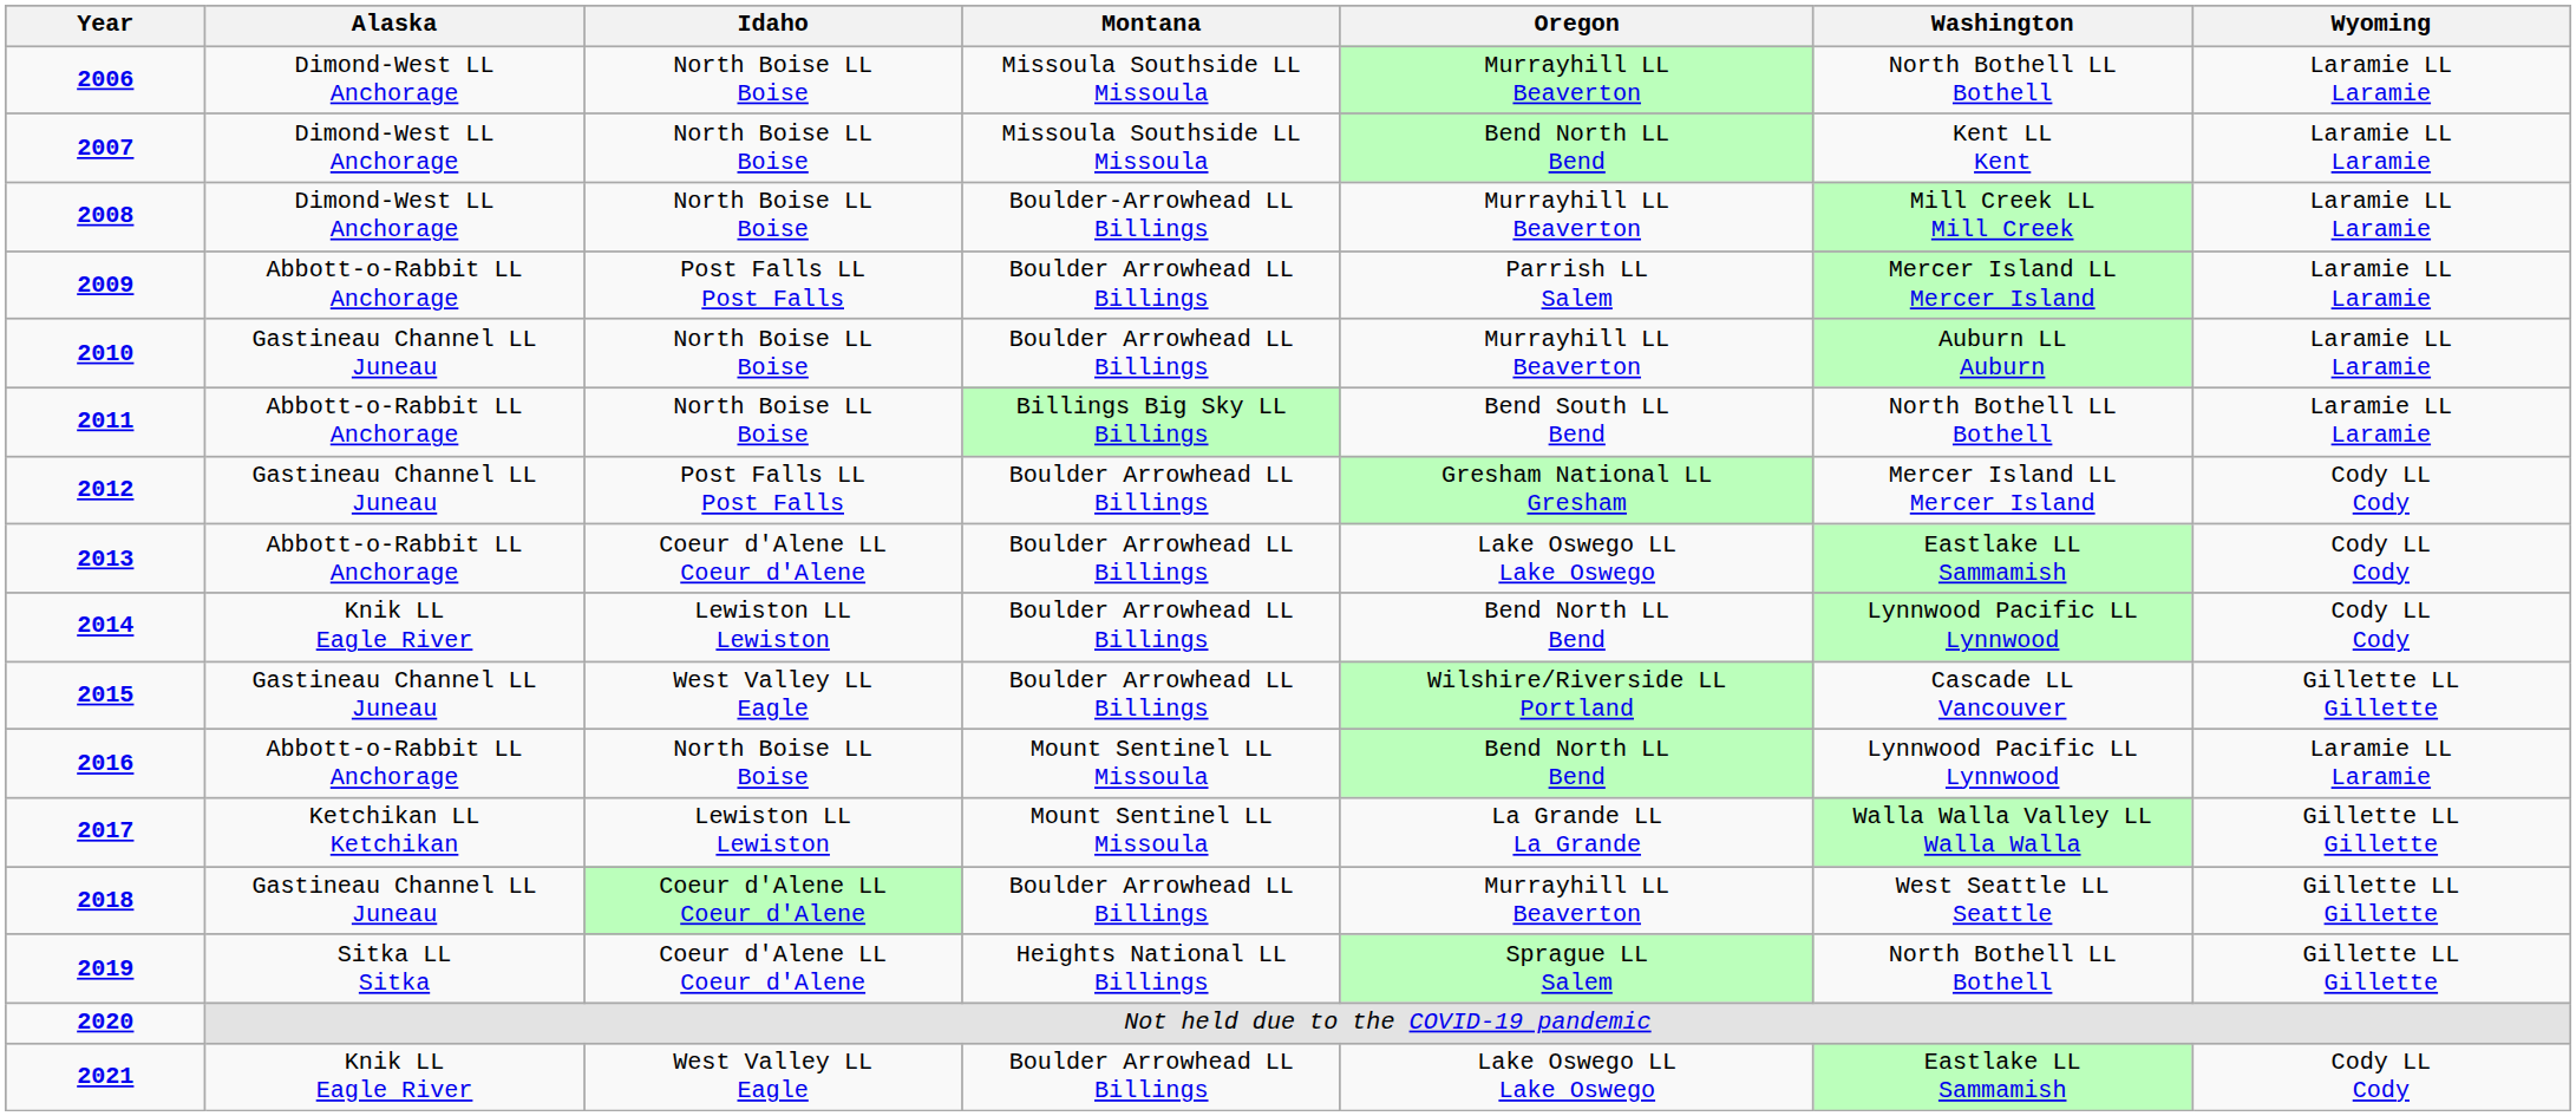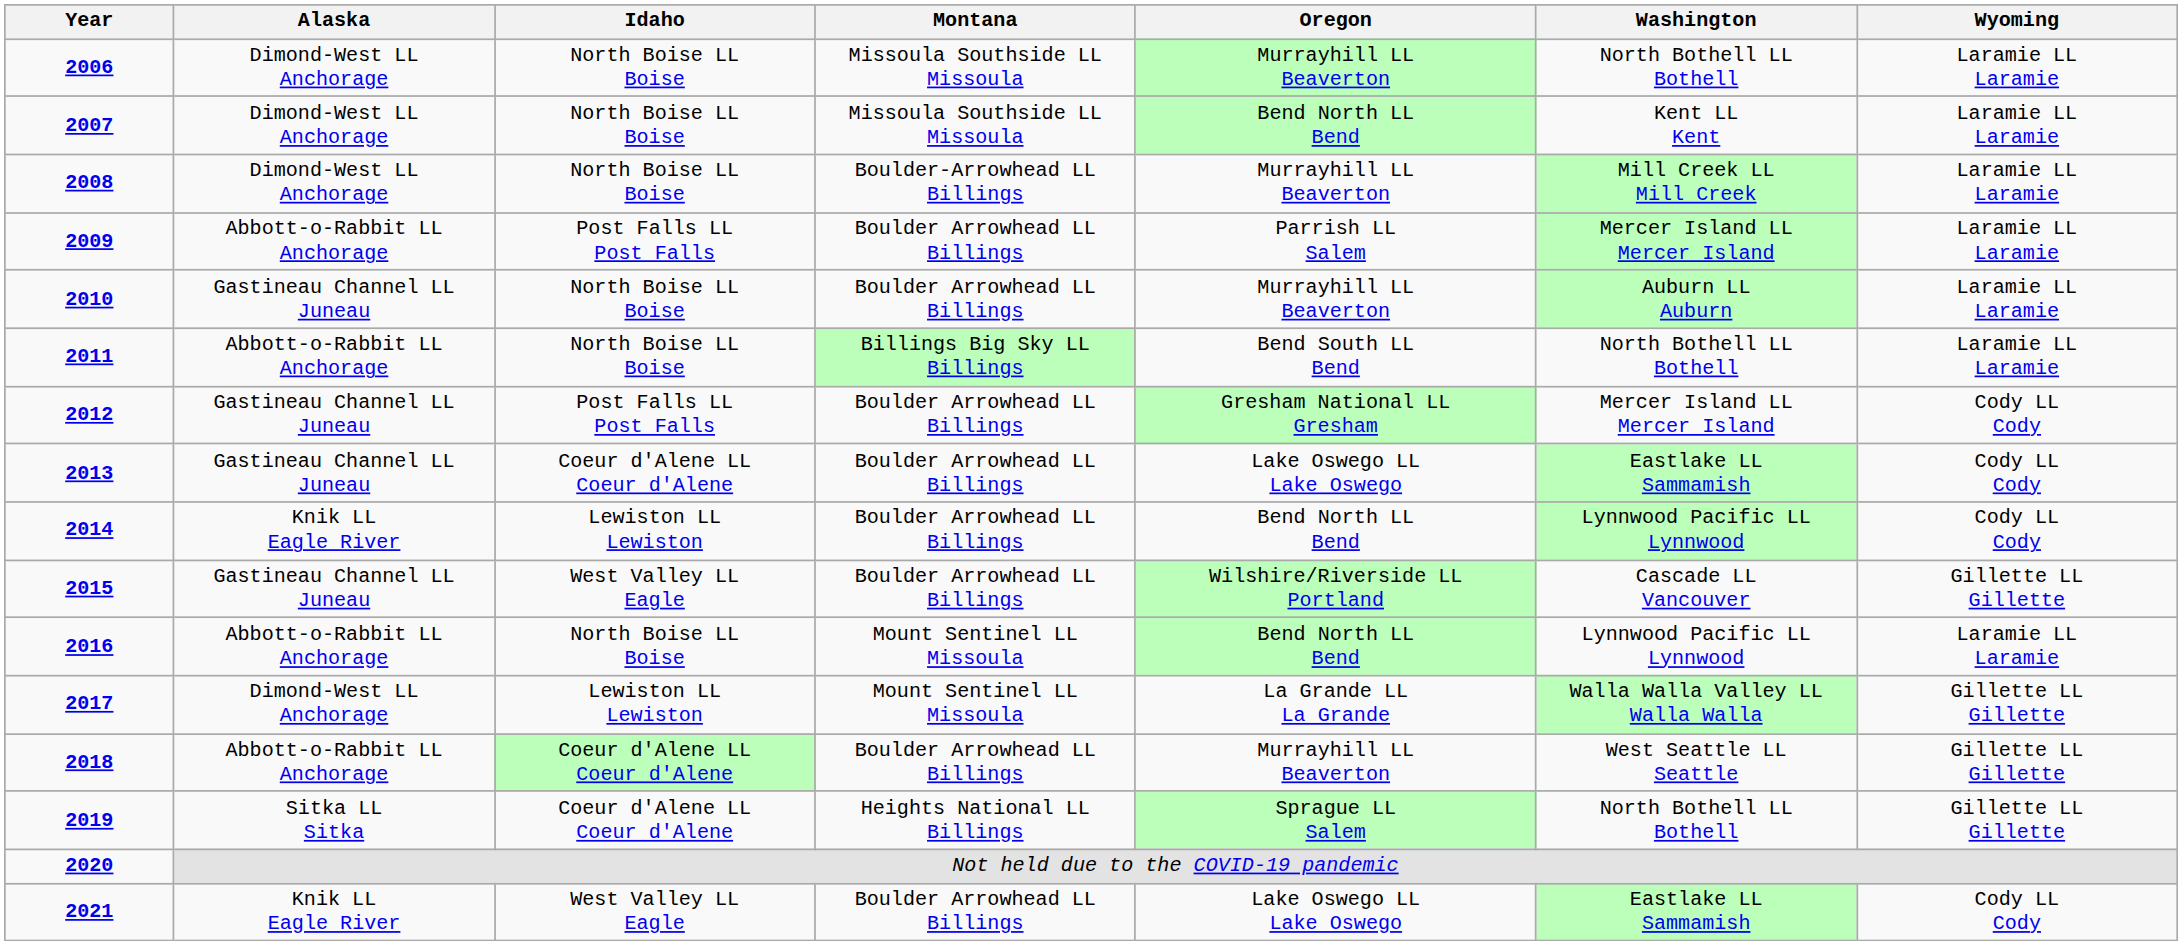2013 | Alaska: Abbott-o-Rabbit LL Anchorage -> Gastineau Channel LL Juneau
2017 | Alaska: Ketchikan LL Ketchikan -> Dimond-West LL Anchorage
2018 | Alaska: Gastineau Channel LL Juneau -> Abbott-o-Rabbit LL Anchorage
